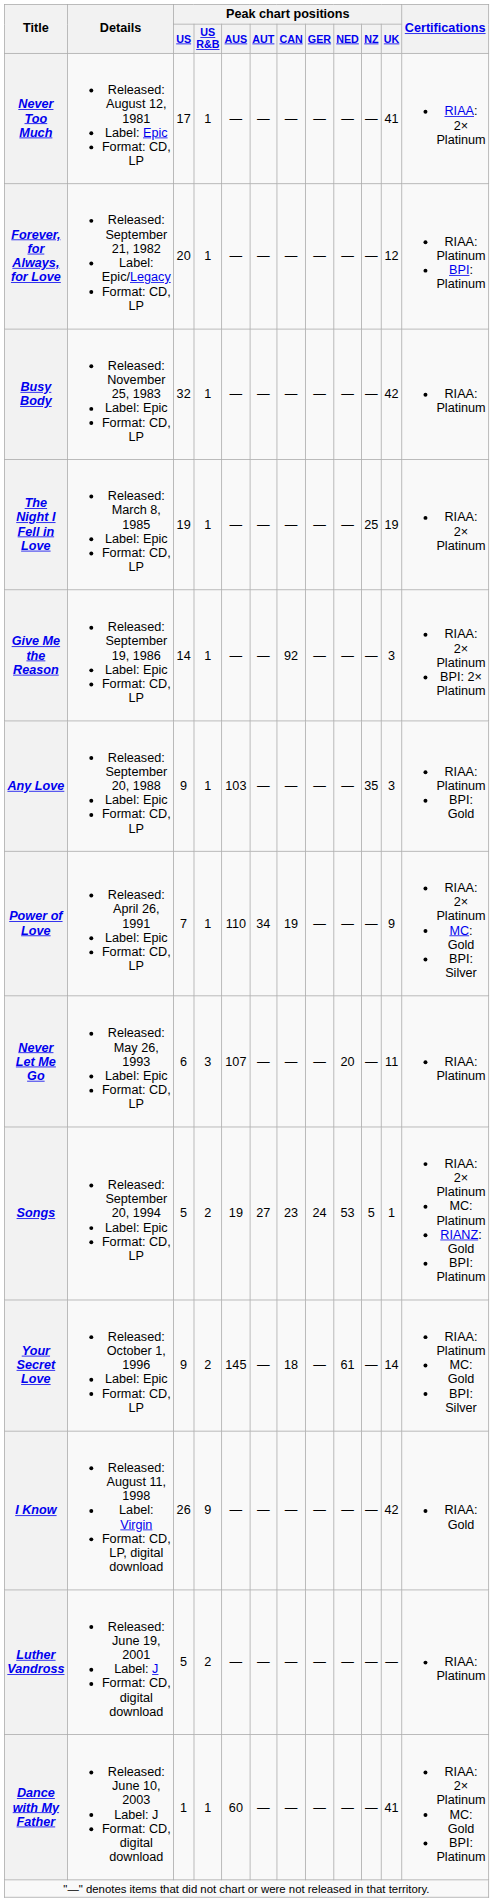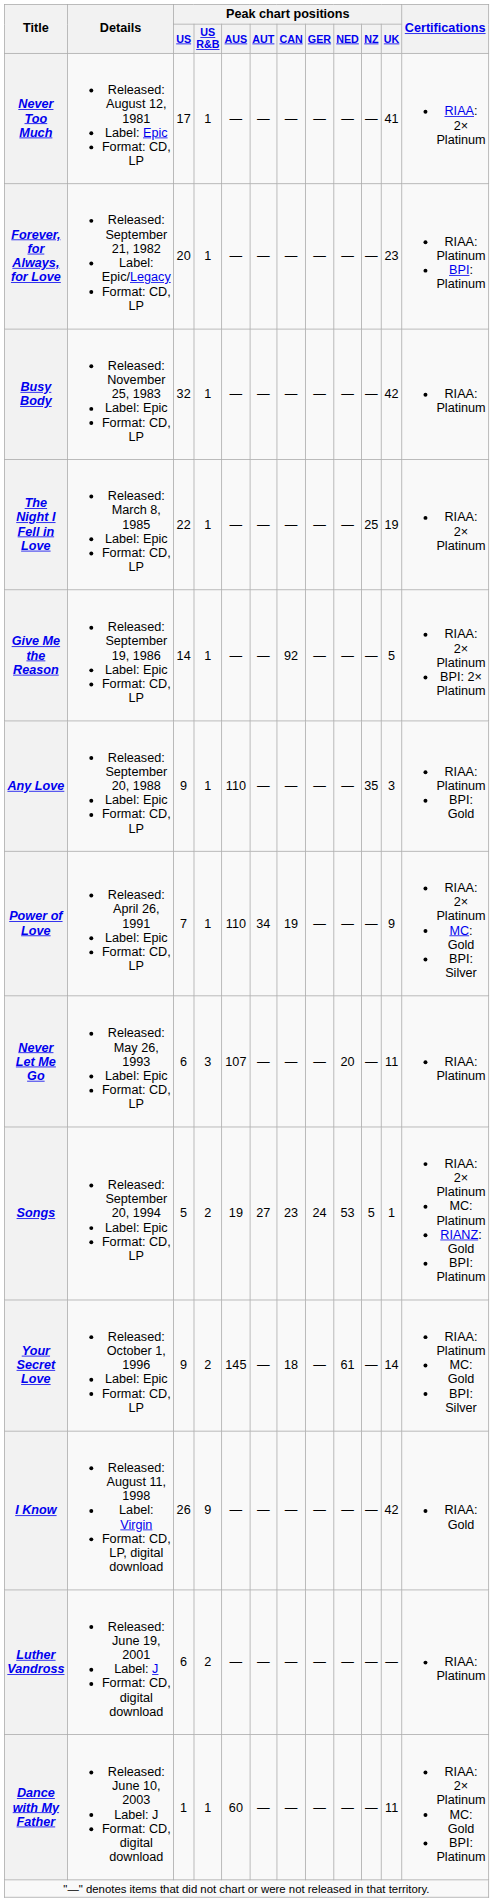Forever, for Always, for Love | Peak chart positions / UK: 12 -> 23
The Night I Fell in Love | Peak chart positions / US: 19 -> 22
Give Me the Reason | Peak chart positions / UK: 3 -> 5
Any Love | Peak chart positions / AUS: 103 -> 110
Luther Vandross | Peak chart positions / US: 5 -> 6
Dance with My Father | Peak chart positions / UK: 41 -> 11
